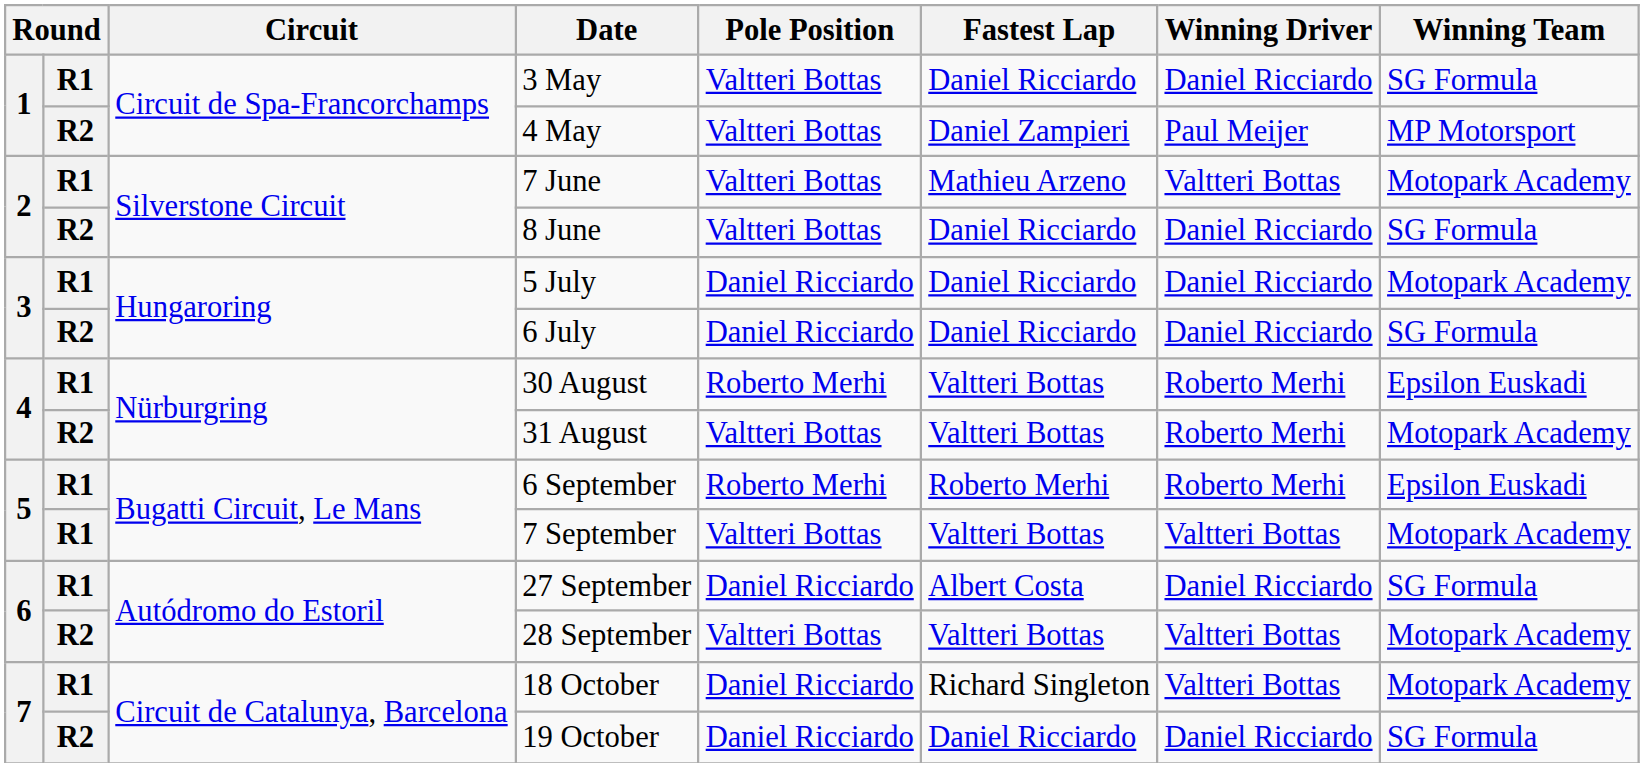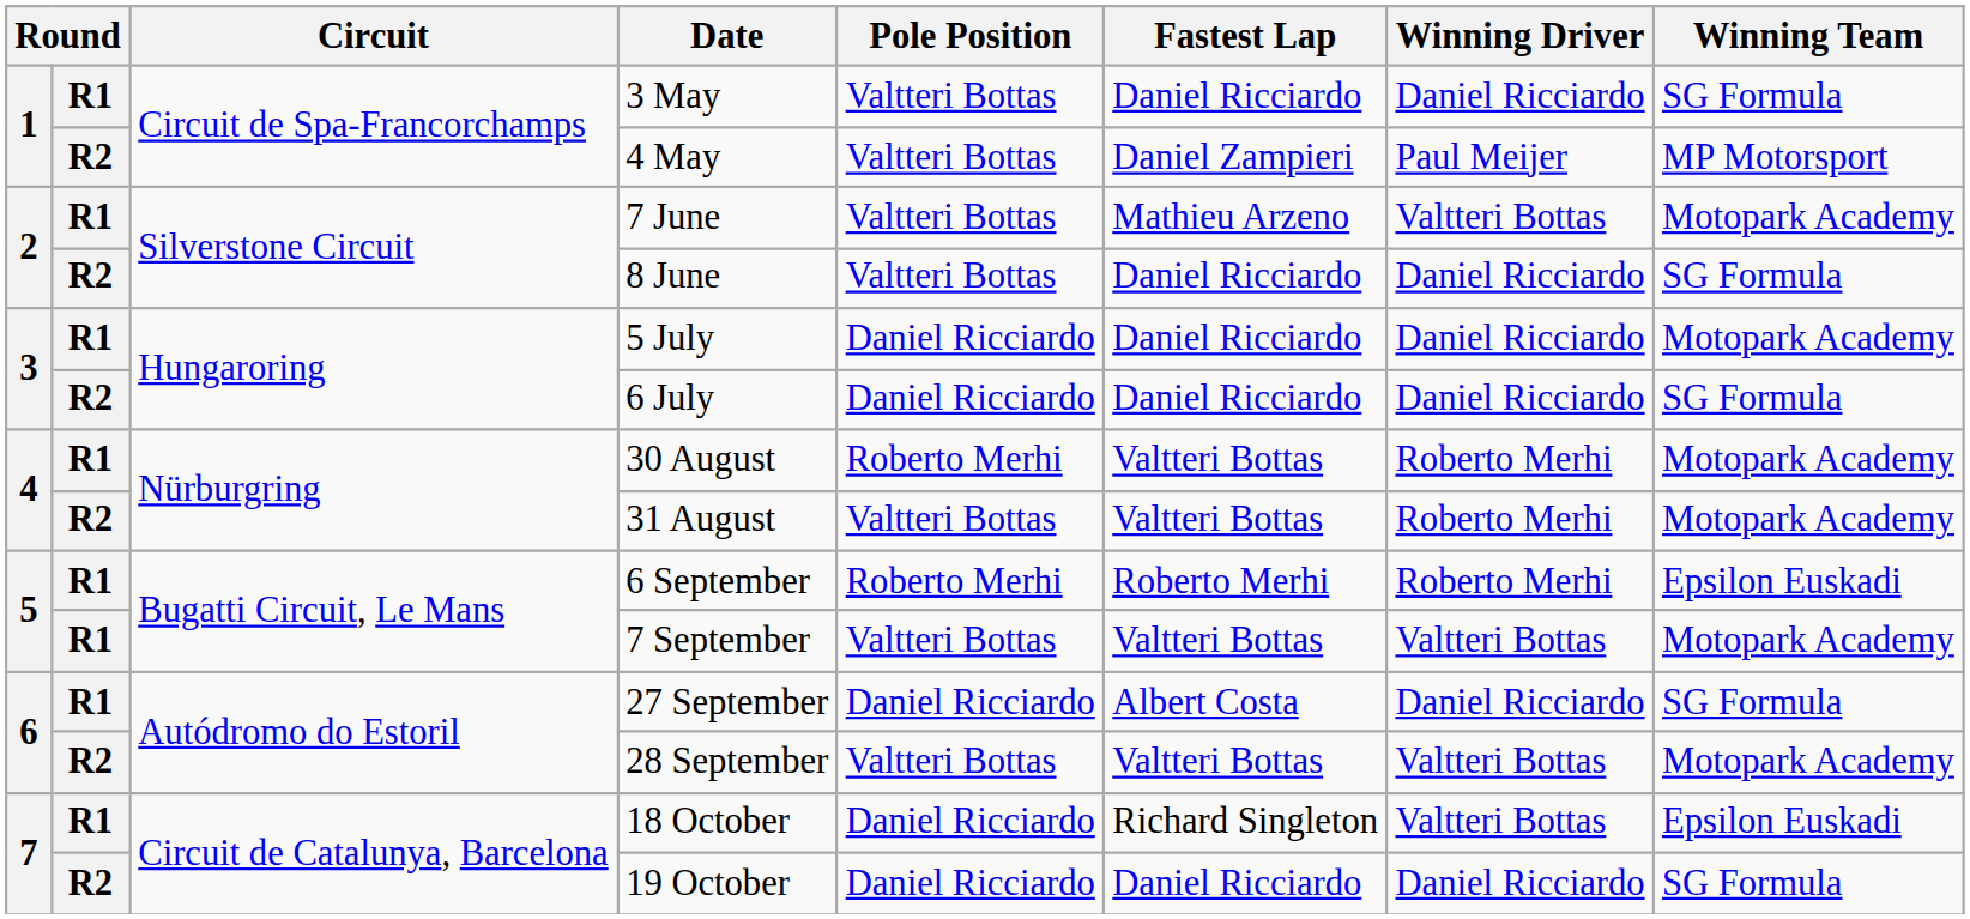30 August | Winning Team: Epsilon Euskadi -> Motopark Academy
18 October | Winning Team: Motopark Academy -> Epsilon Euskadi
